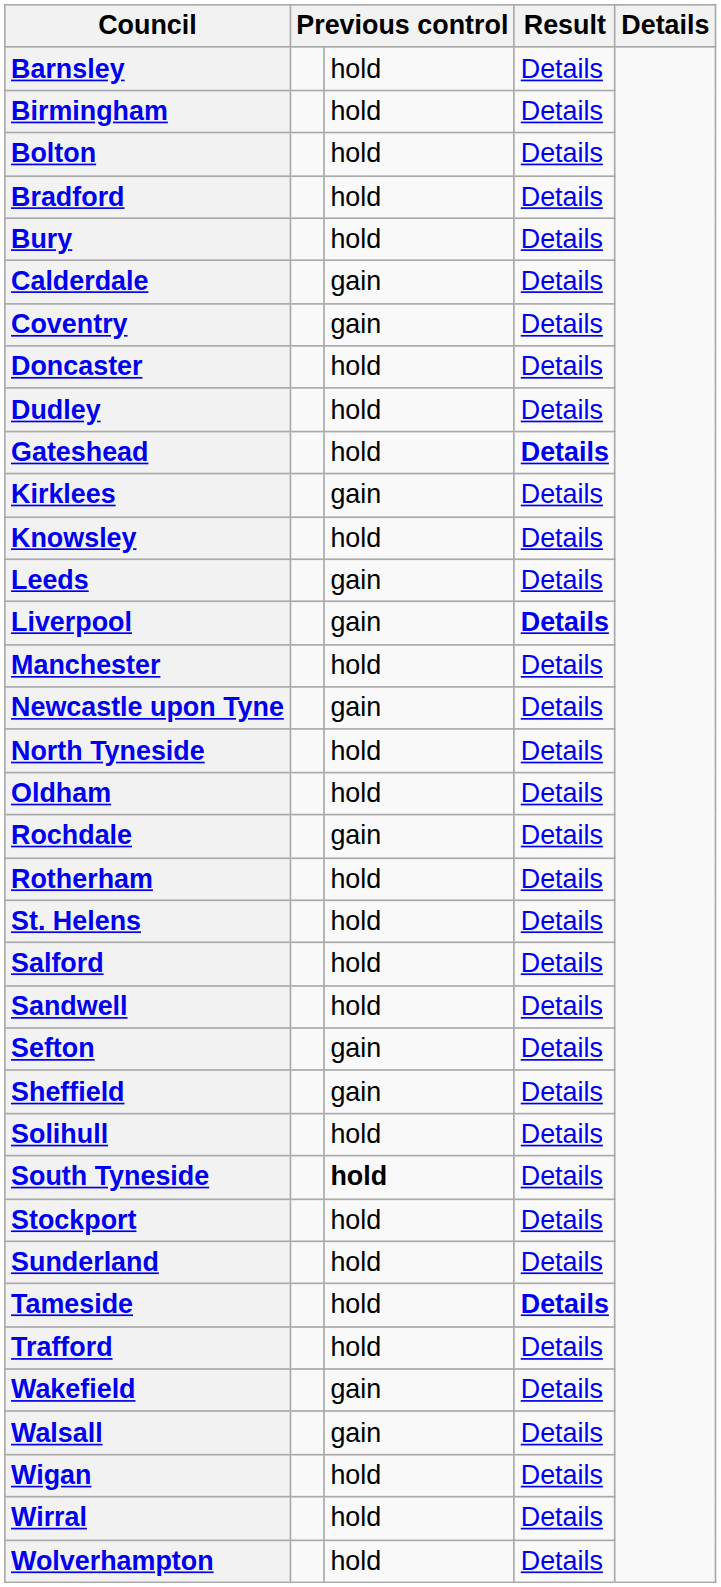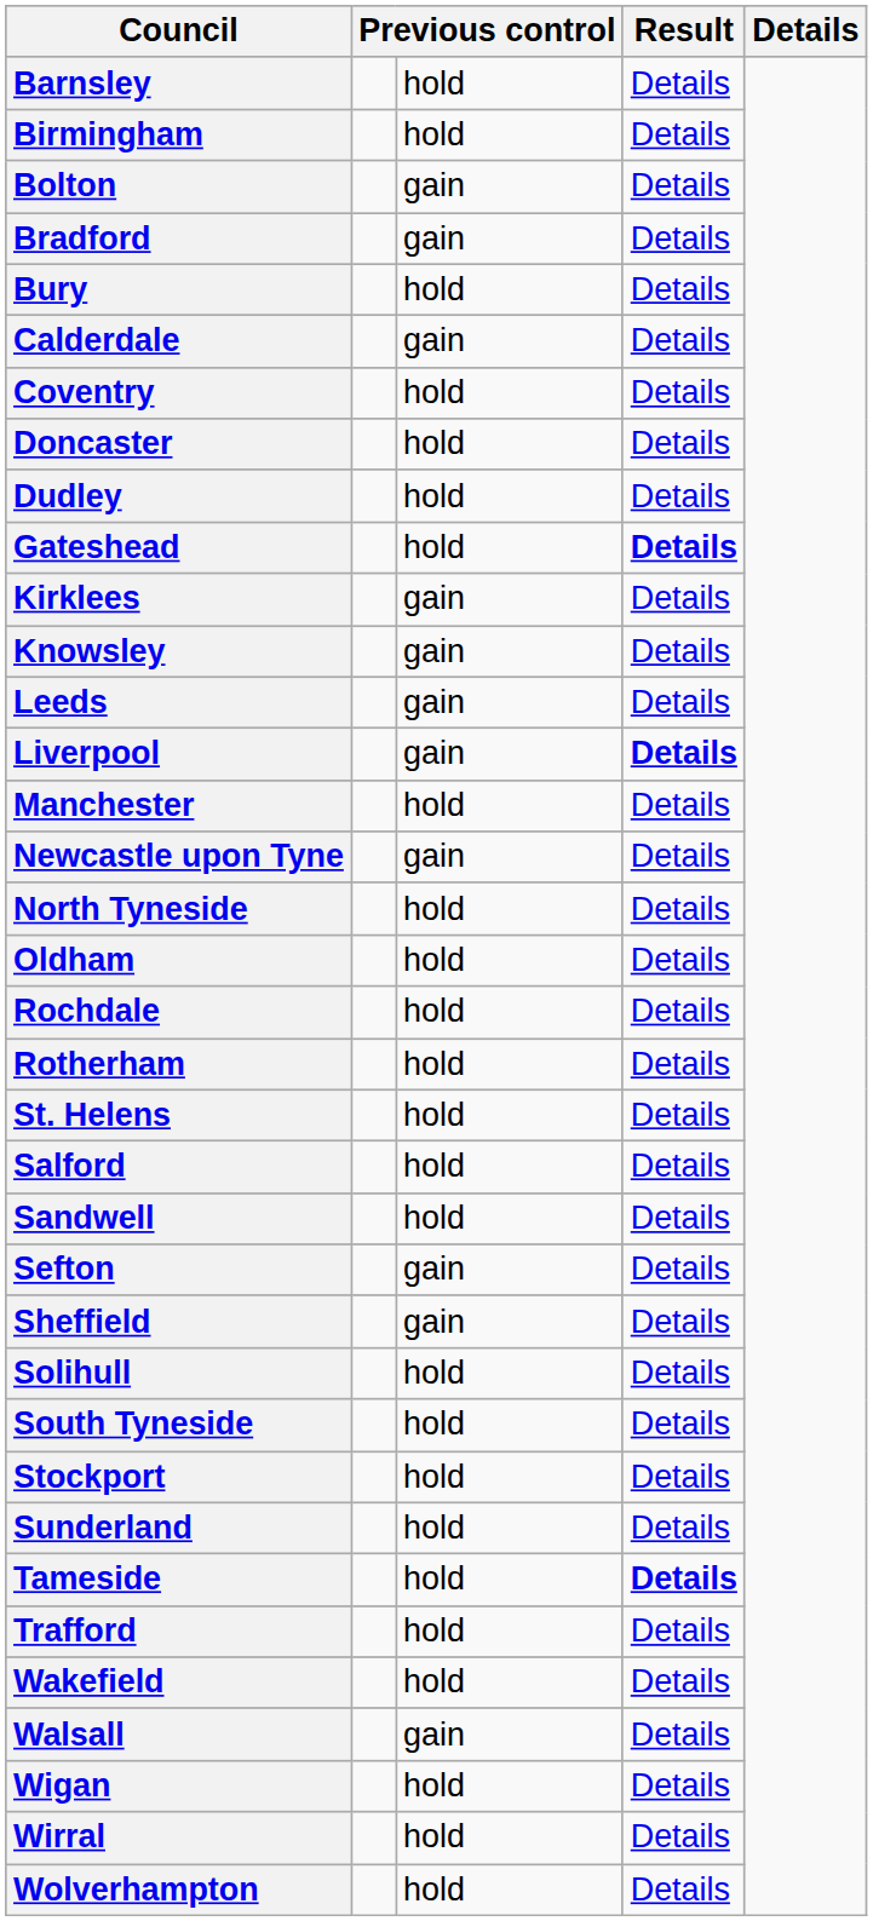Bolton | column 3: hold -> gain
Bradford | column 3: hold -> gain
Coventry | column 3: gain -> hold
Knowsley | column 3: hold -> gain
Rochdale | column 3: gain -> hold
South Tyneside | column 3: bold -> normal
Wakefield | column 3: gain -> hold
